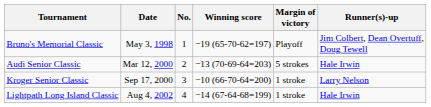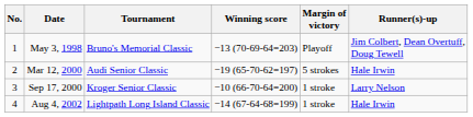columns swapped: No. <-> Tournament
May 3, 1998 | Winning score: −19 (65-70-62=197) -> −13 (70-69-64=203)
Mar 12, 2000 | Winning score: −13 (70-69-64=203) -> −19 (65-70-62=197)
